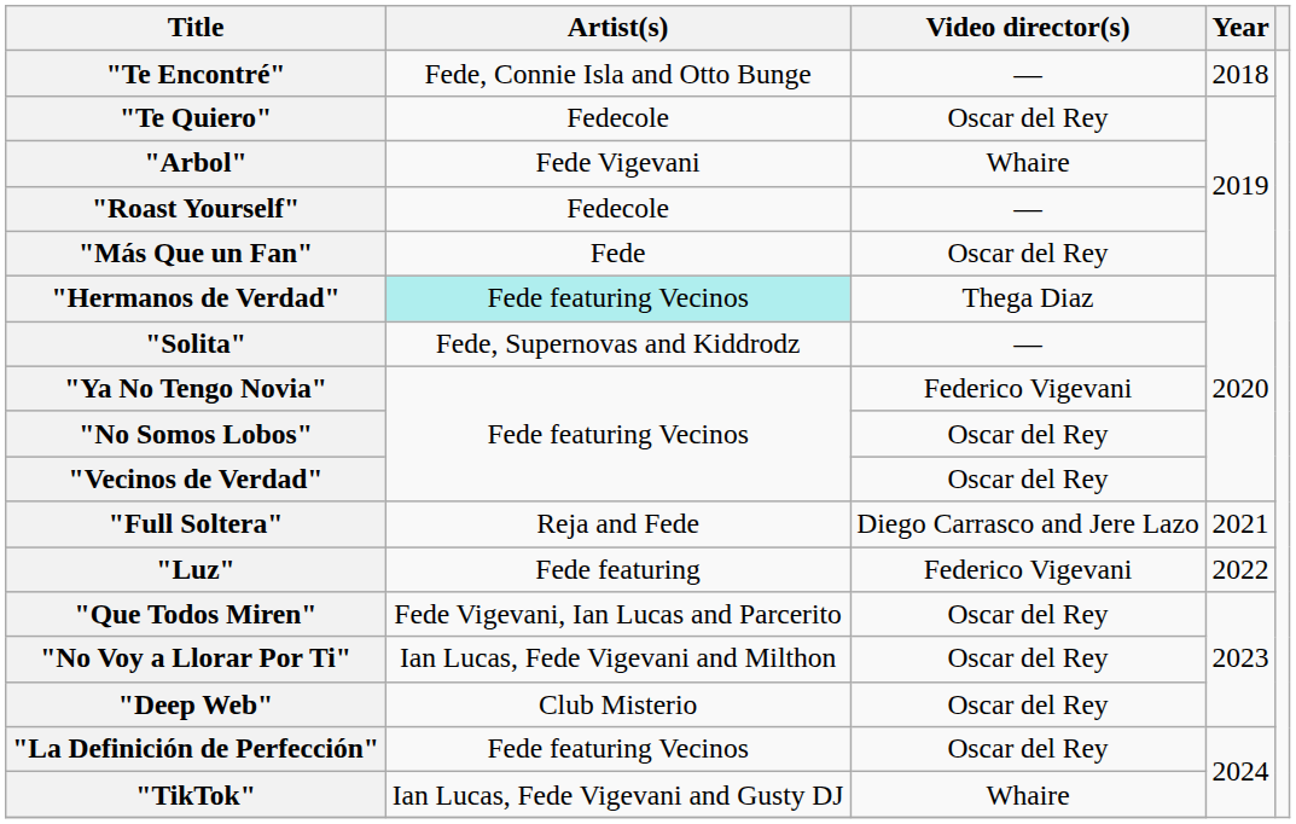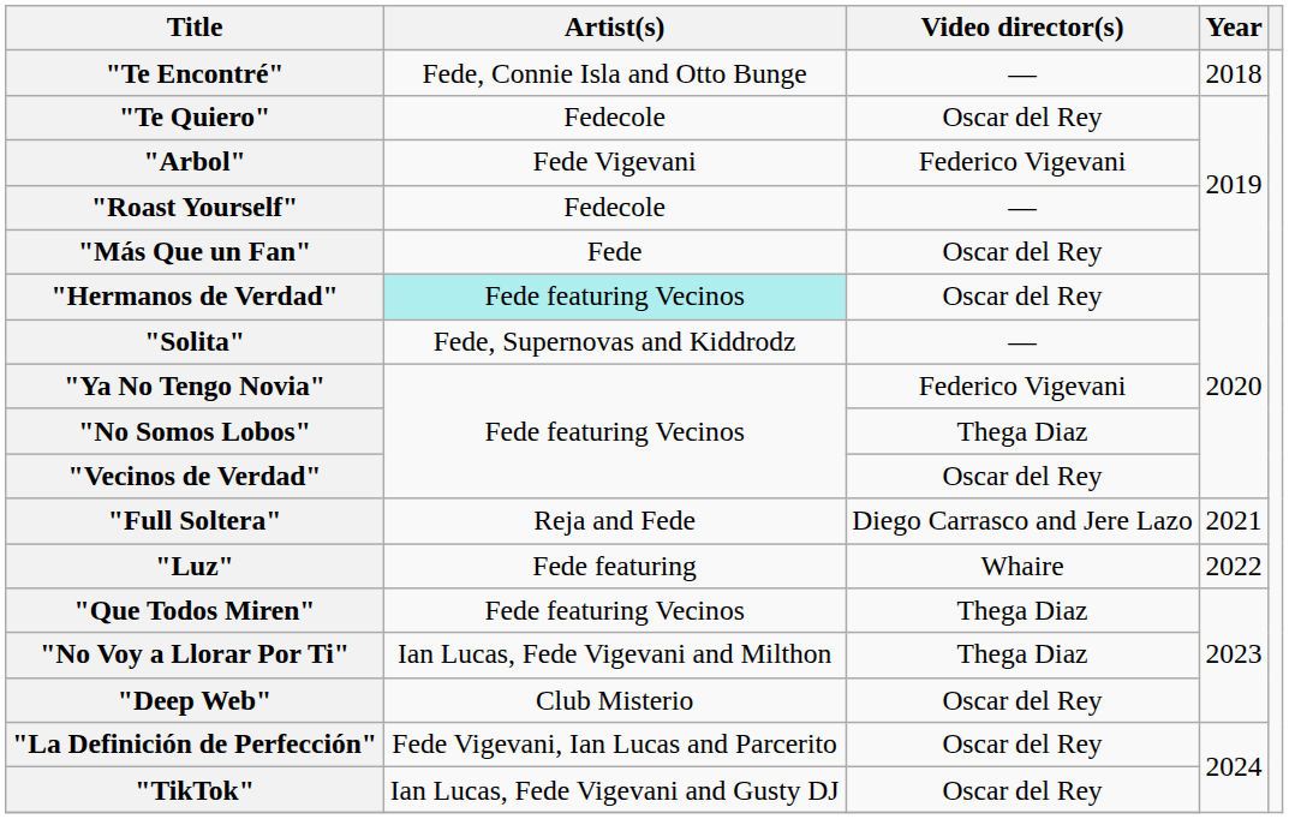"Arbol" | Video director(s): Whaire -> Federico Vigevani
"Hermanos de Verdad" | Video director(s): Thega Diaz -> Oscar del Rey
"No Somos Lobos" | Video director(s): Oscar del Rey -> Thega Diaz
"Luz" | Video director(s): Federico Vigevani -> Whaire
"Que Todos Miren" | Artist(s): Fede Vigevani, Ian Lucas and Parcerito -> Fede featuring Vecinos
"Que Todos Miren" | Video director(s): Oscar del Rey -> Thega Diaz
"No Voy a Llorar Por Ti" | Video director(s): Oscar del Rey -> Thega Diaz
"La Definición de Perfección" | Artist(s): Fede featuring Vecinos -> Fede Vigevani, Ian Lucas and Parcerito
"TikTok" | Video director(s): Whaire -> Oscar del Rey
